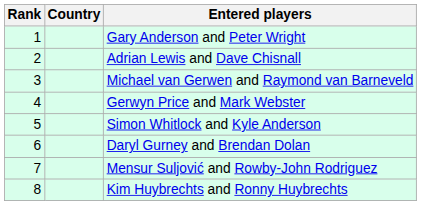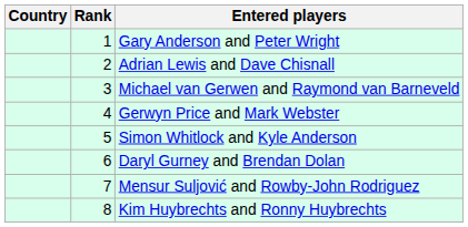columns swapped: Rank <-> Country
